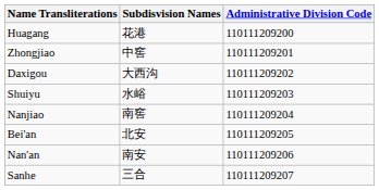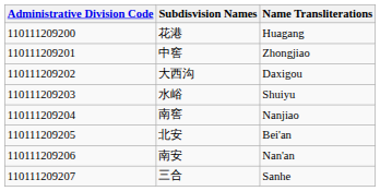columns swapped: Administrative Division Code <-> Name Transliterations
